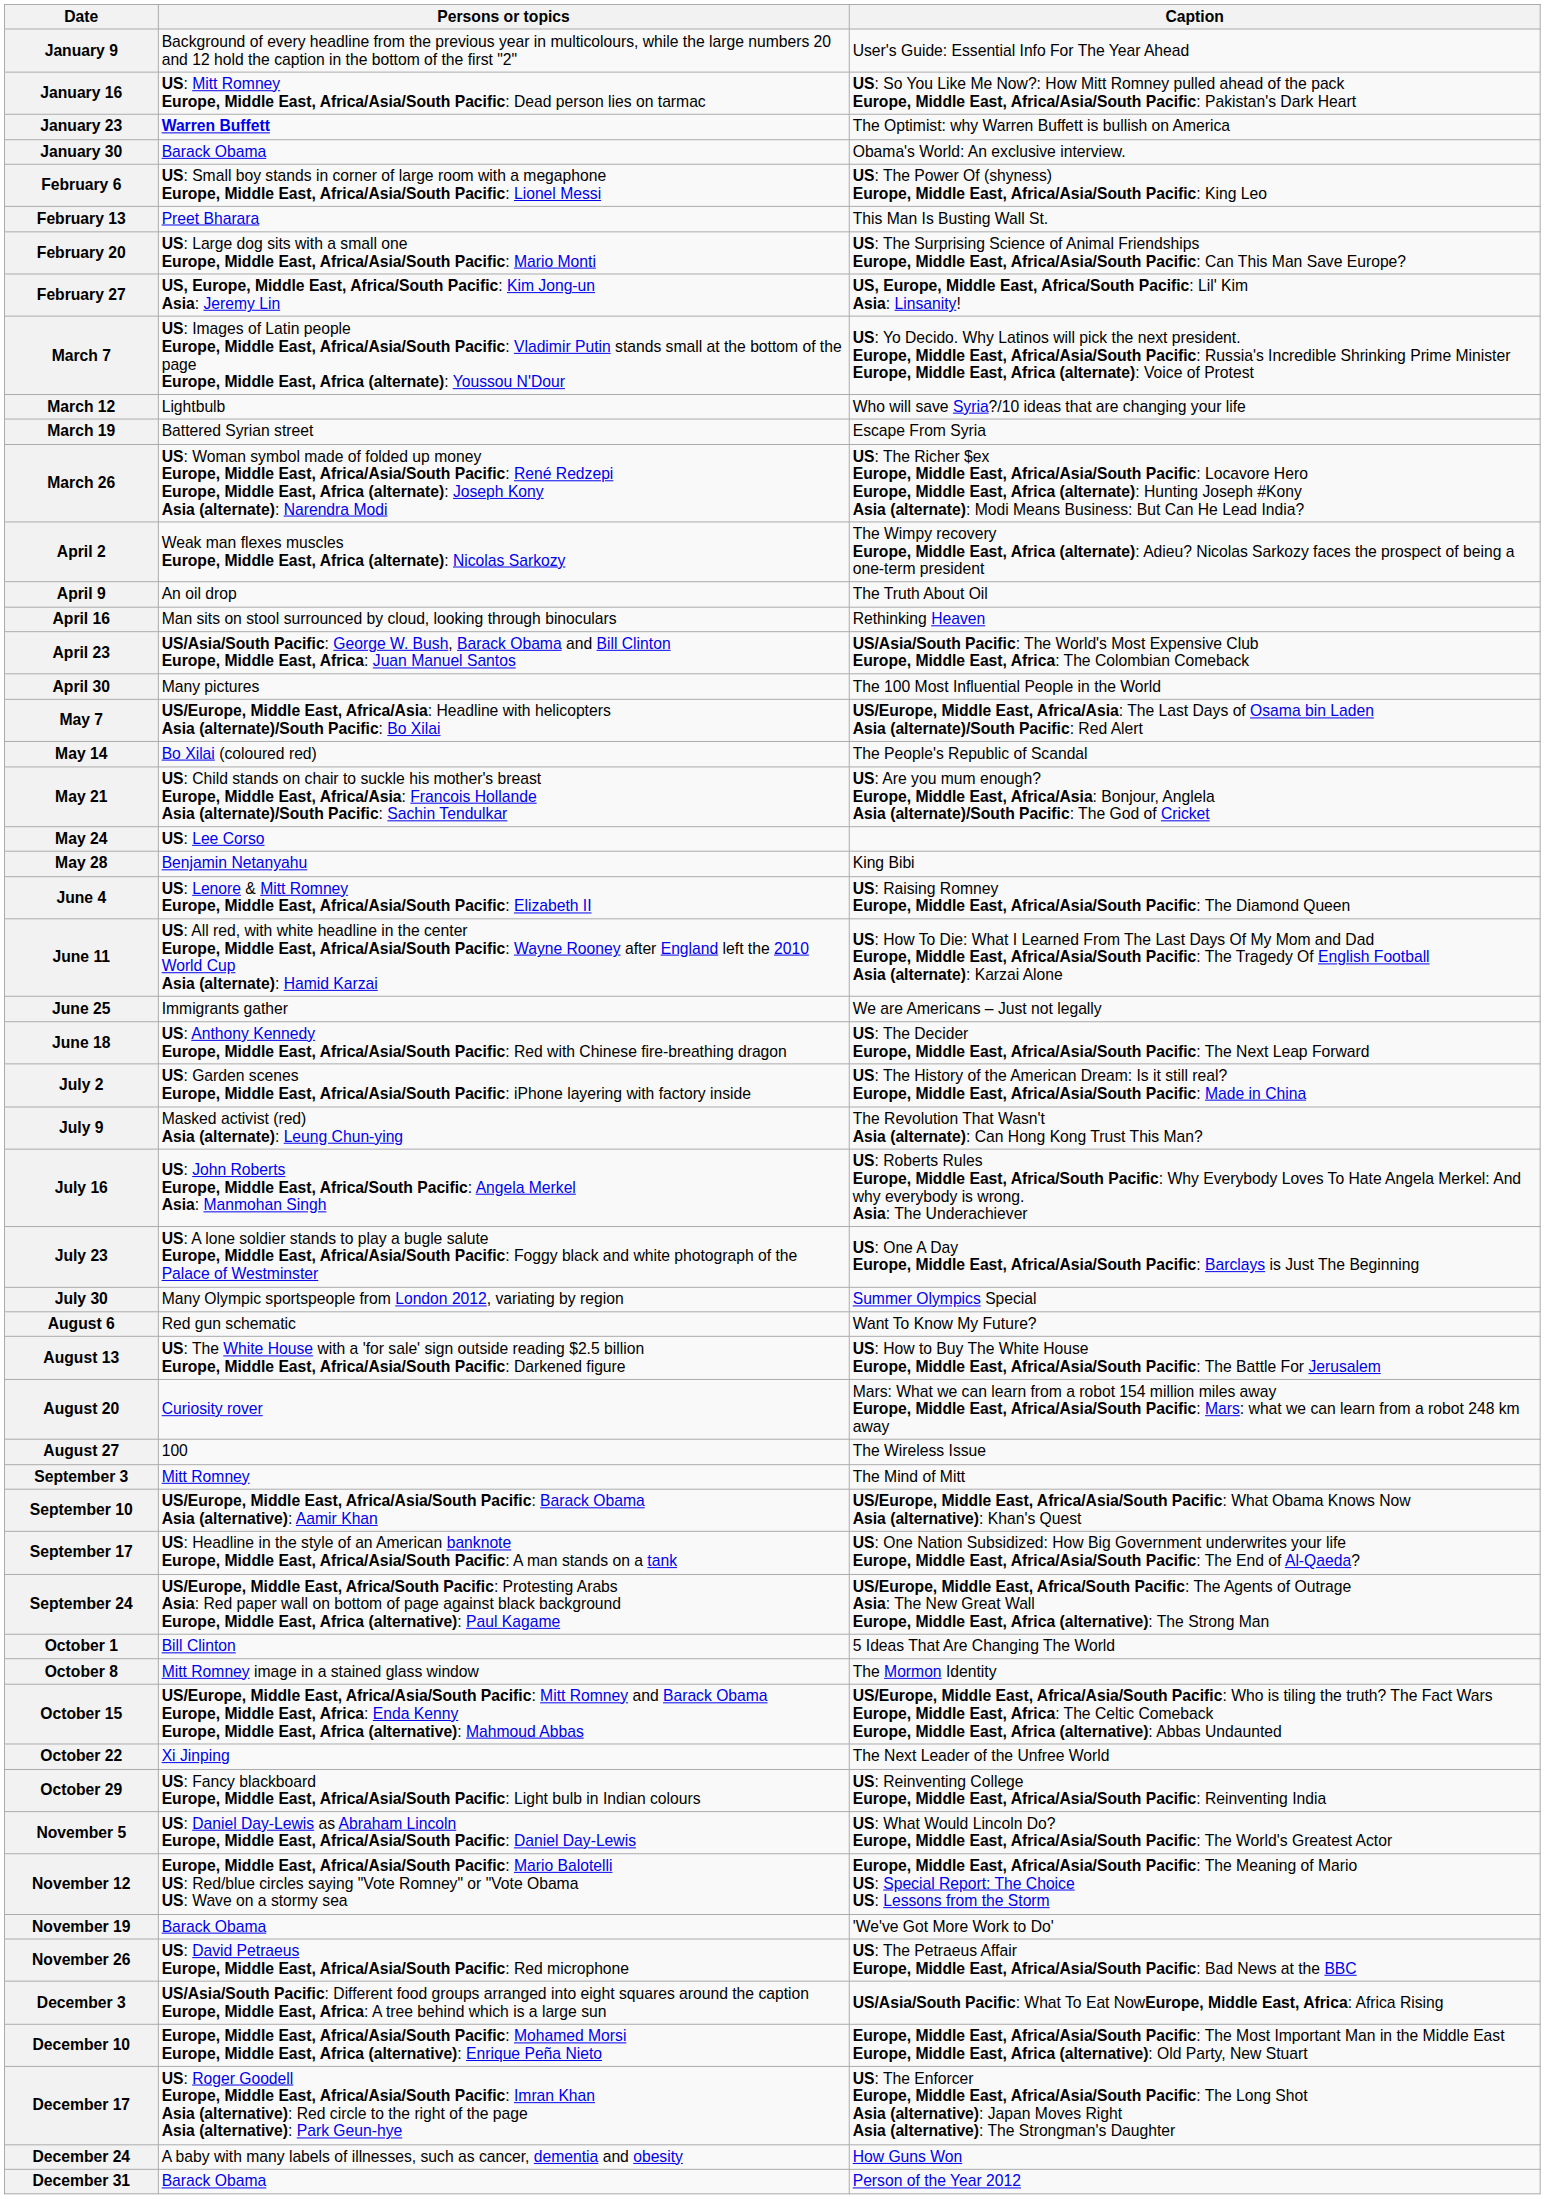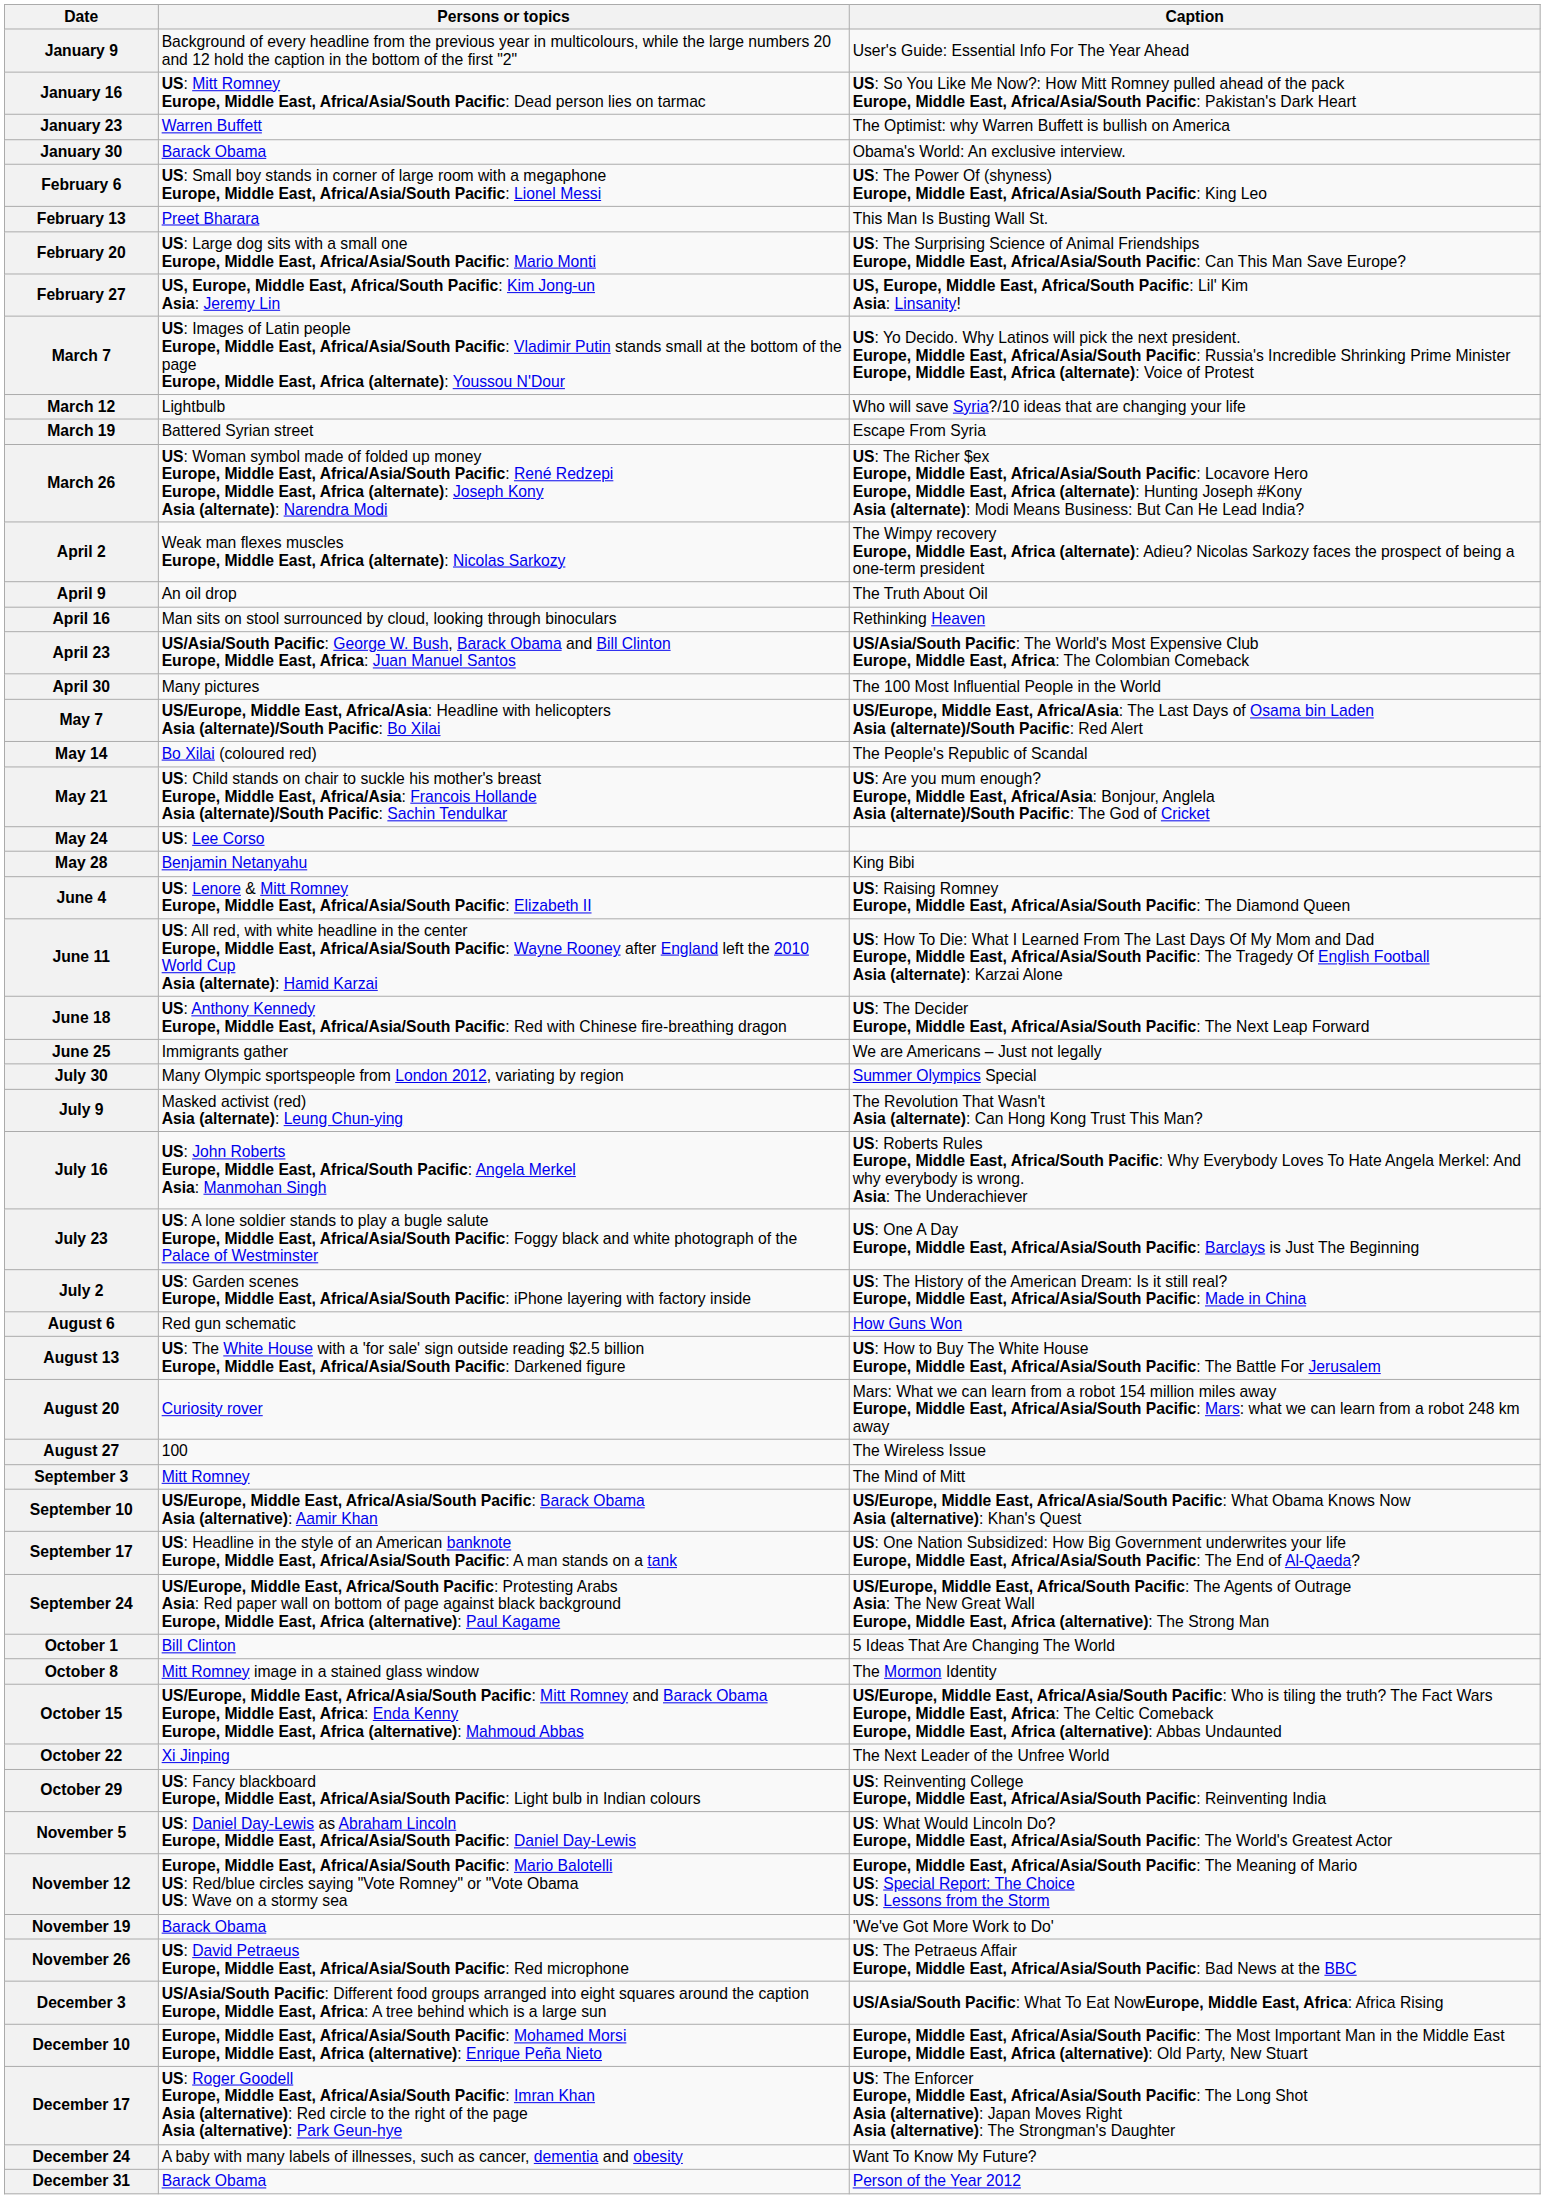January 23 | Persons or topics: bold -> normal
rows swapped: June 18 <-> June 25
rows swapped: July 2 <-> July 30
August 6 | Caption: Want To Know My Future? -> How Guns Won
December 24 | Caption: How Guns Won -> Want To Know My Future?
